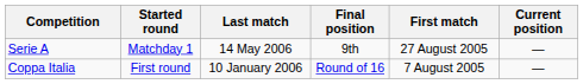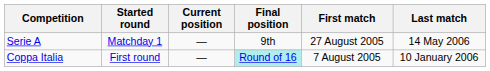columns swapped: Current position <-> Last match
Coppa Italia | Final position: no background -> paleturquoise background
